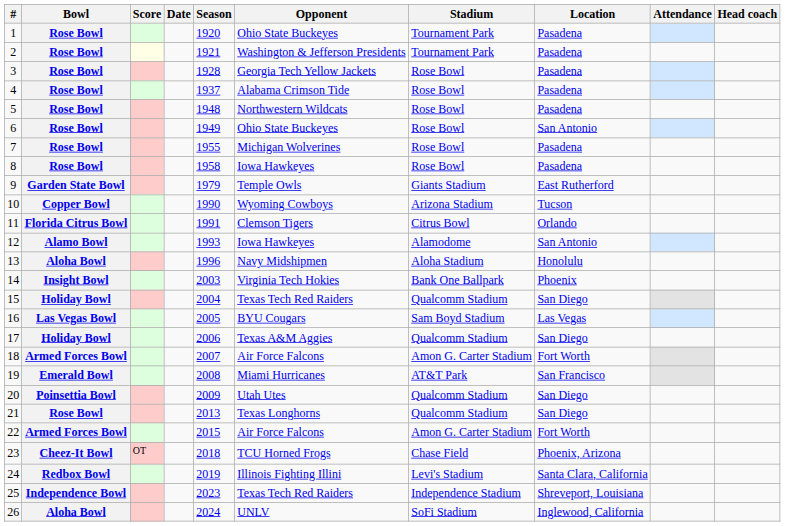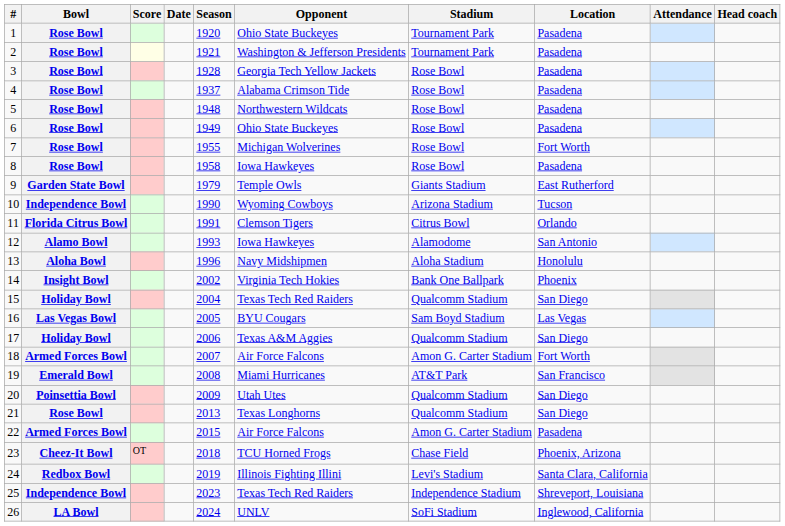6 | Location: San Antonio -> Pasadena
7 | Location: Pasadena -> Fort Worth
10 | Bowl: Copper Bowl -> Independence Bowl
14 | Season: 2003 -> 2002
22 | Location: Fort Worth -> Pasadena
26 | Bowl: Aloha Bowl -> LA Bowl
